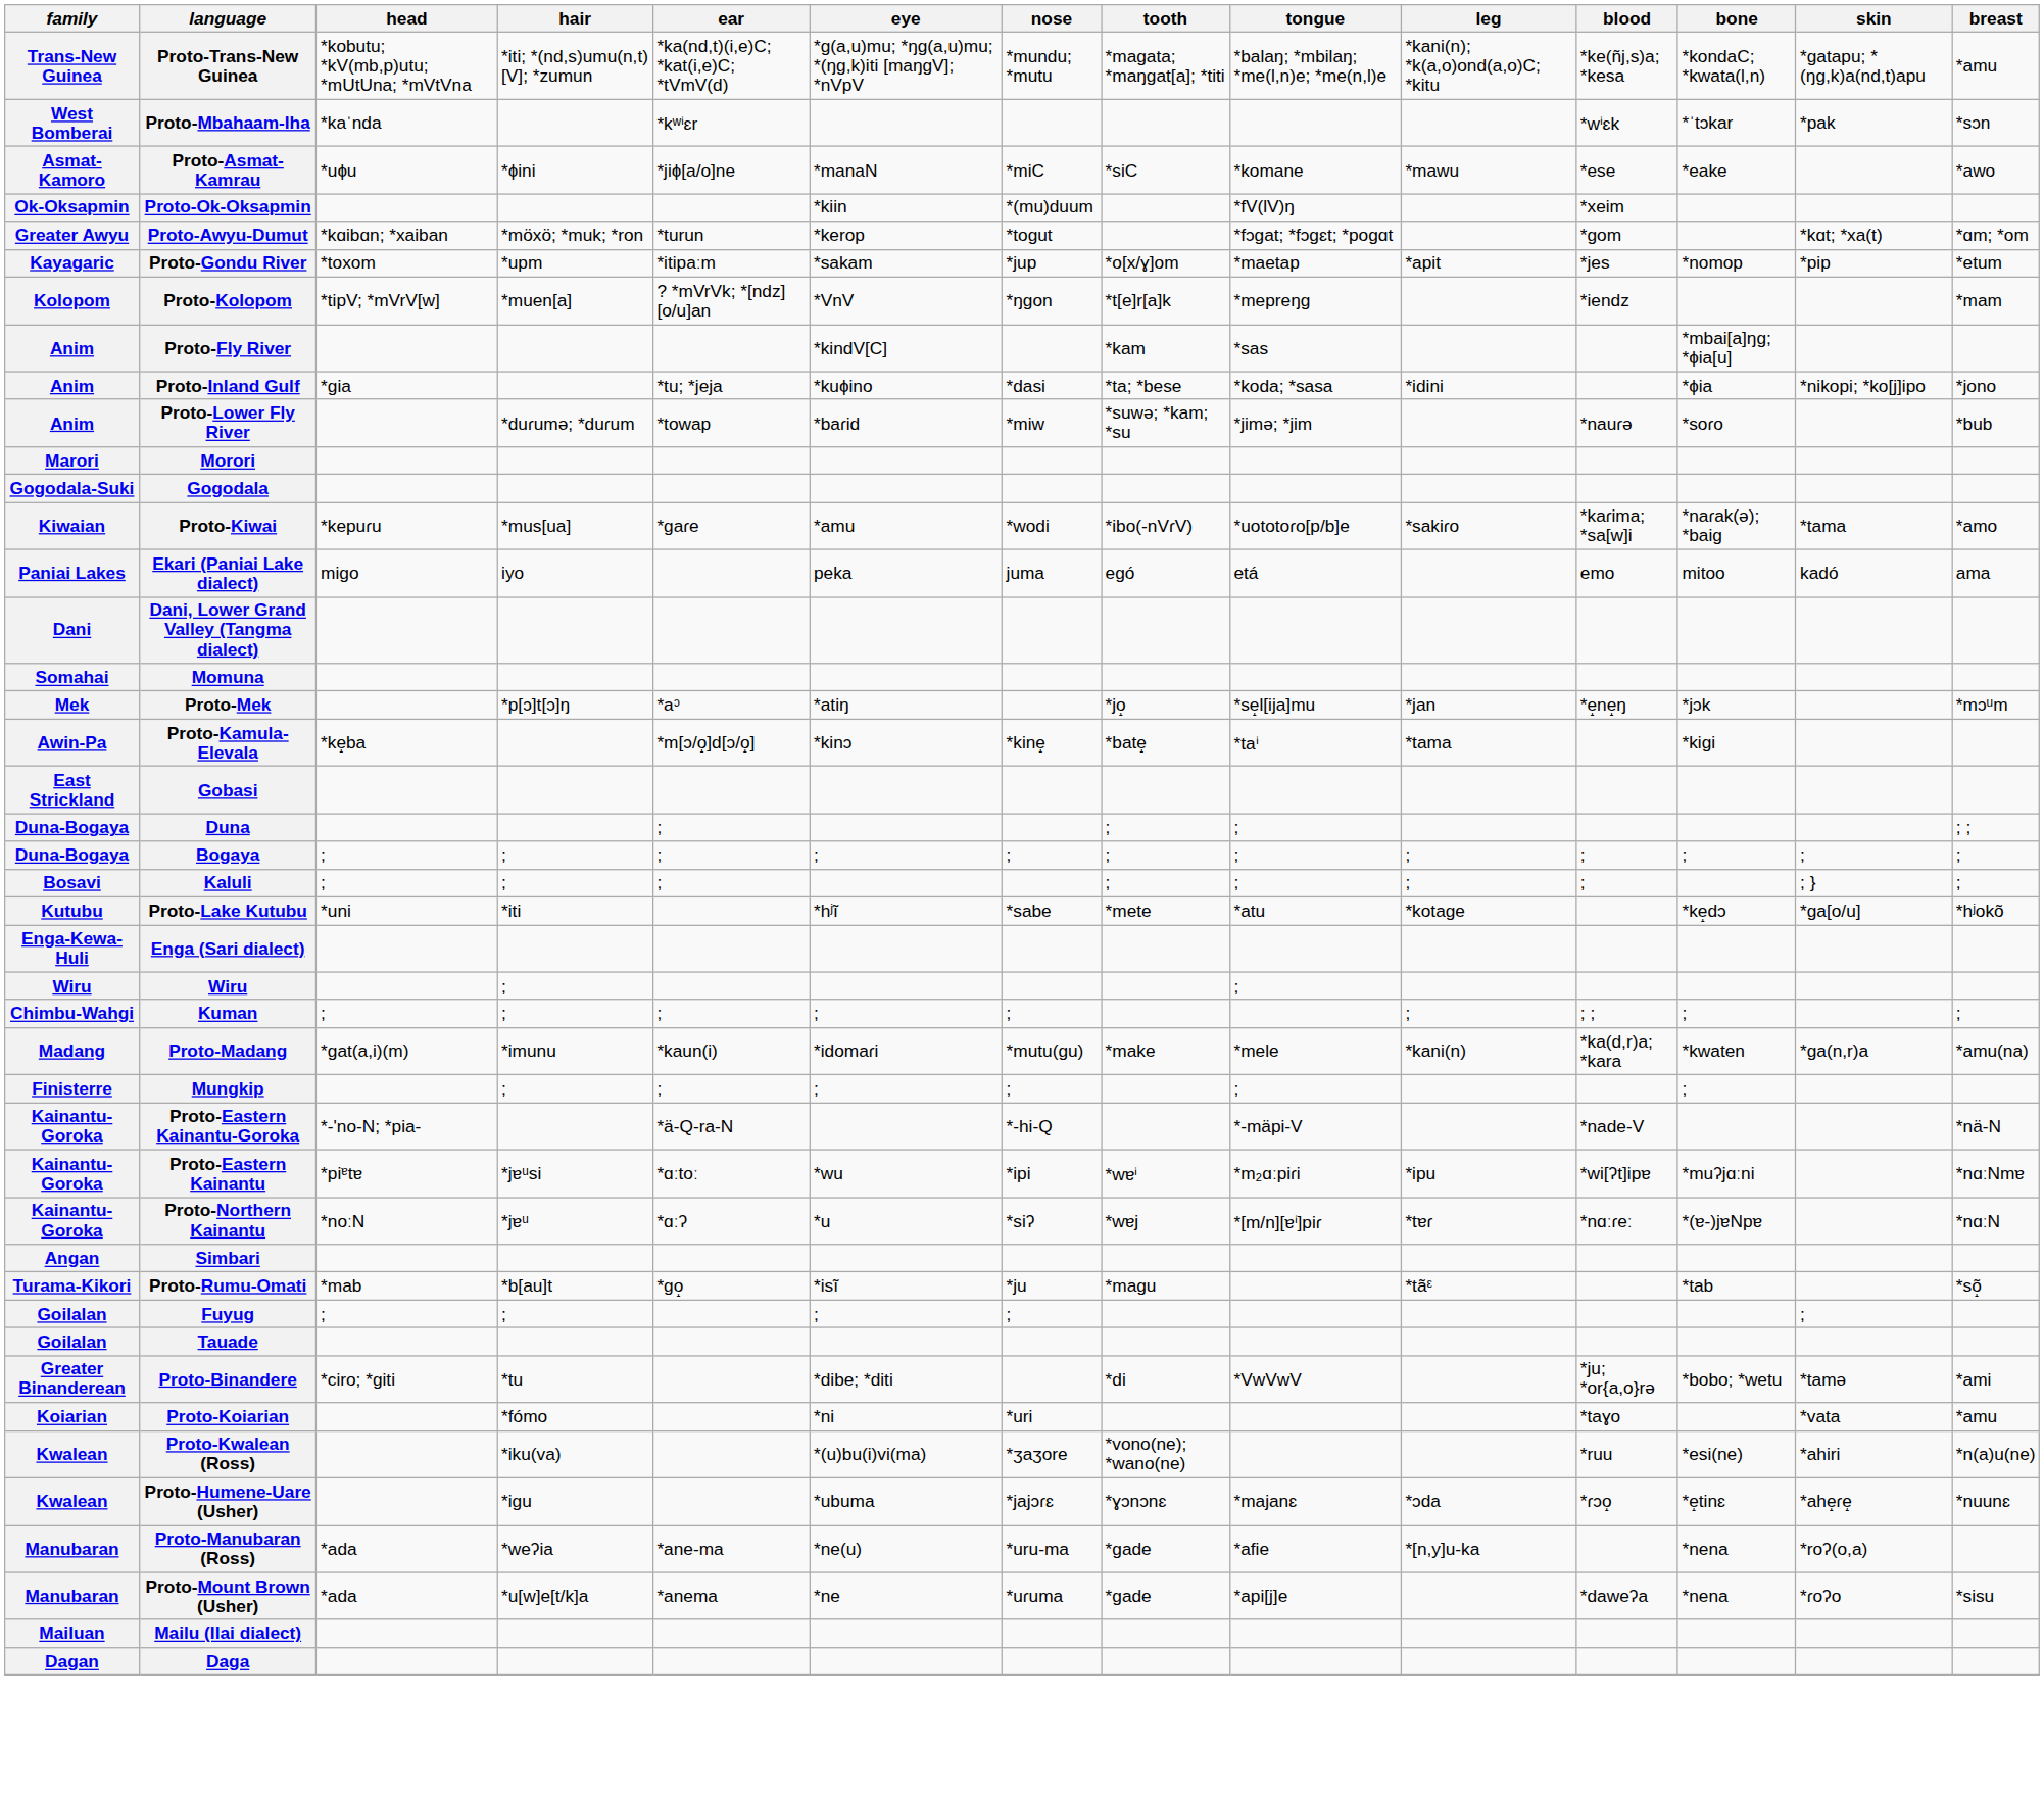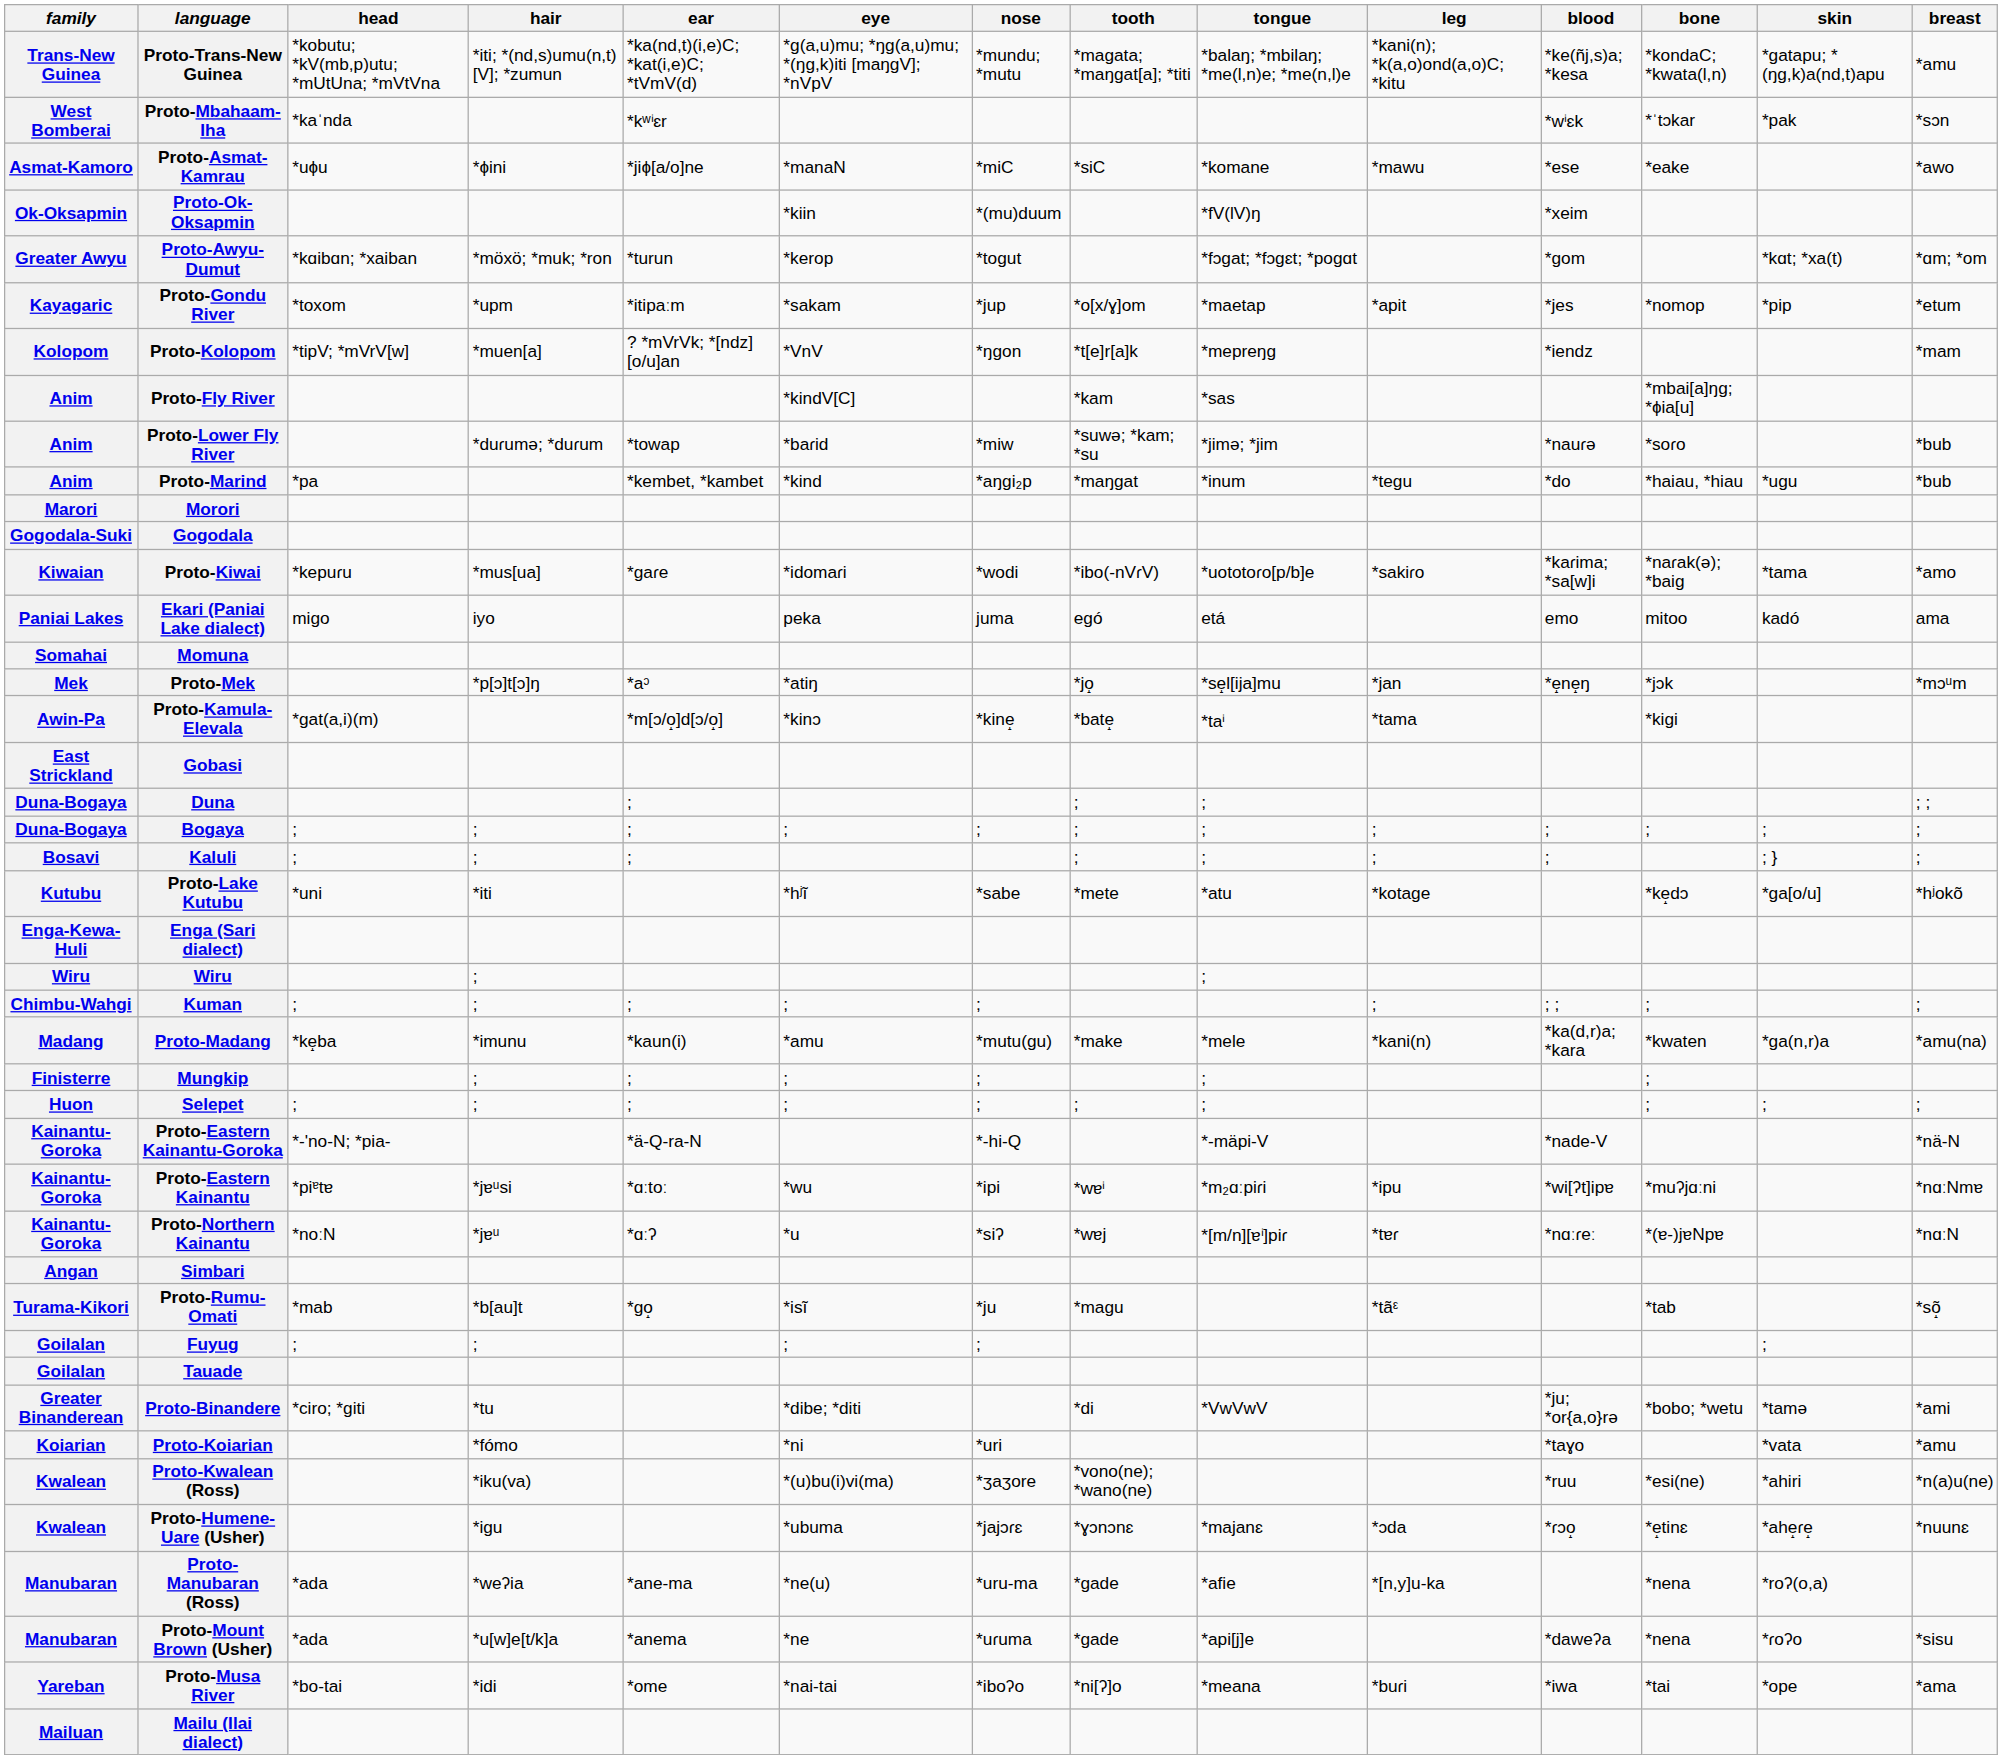- row: Anim | Proto-Inland Gulf | *gia | *tu; *jeja | *kuɸino | *dasi | *ta; *bese | *koda; *sasa | *idini | *ɸia | *nikopi; *ko[j]ipo | *jono
+ row: Anim | Proto-Marind | *pa | *kembet, *kambet | *kind | *aŋgi₂p | *maŋgat | *inum | *tegu | *do | *haiau, *hiau | *ugu | *bub
Proto-Kiwai | eye: *amu -> *idomaɾi
- row: Dani | Dani, Lower Grand Valley (Tangma dialect)
Proto-Kamula-Elevala | head: *ke̝ba -> *gat(a,i)(m)
Proto-Madang | head: *gat(a,i)(m) -> *ke̝ba
Proto-Madang | eye: *idomaɾi -> *amu
+ row: Huon | Selepet | ; | ; | ; | ; | ; | ; | ; | ; | ; | ;
+ row: Yareban | Proto-Musa River | *bo-tai | *idi | *ome | *nai-tai | *iboʔo | *ni[ʔ]o | *meana | *buɾi | *iwa | *tai | *ope | *ama
- row: Dagan | Daga
